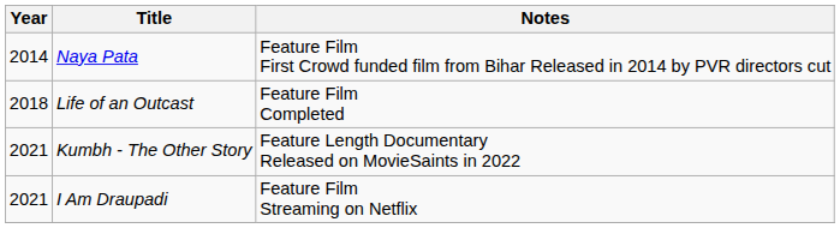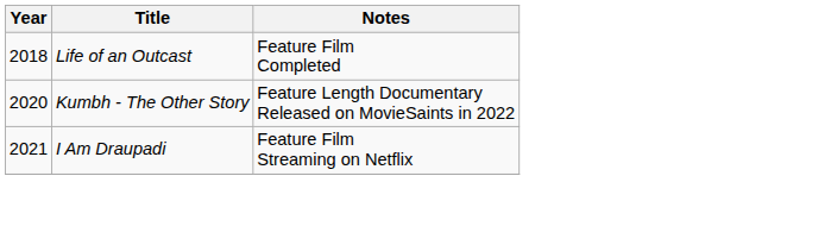- row: 2014 | Naya Pata | Feature Film First Crowd funded film from Bihar Released in 2014 by PVR directors cut
Kumbh - The Other Story | Year: 2021 -> 2020
